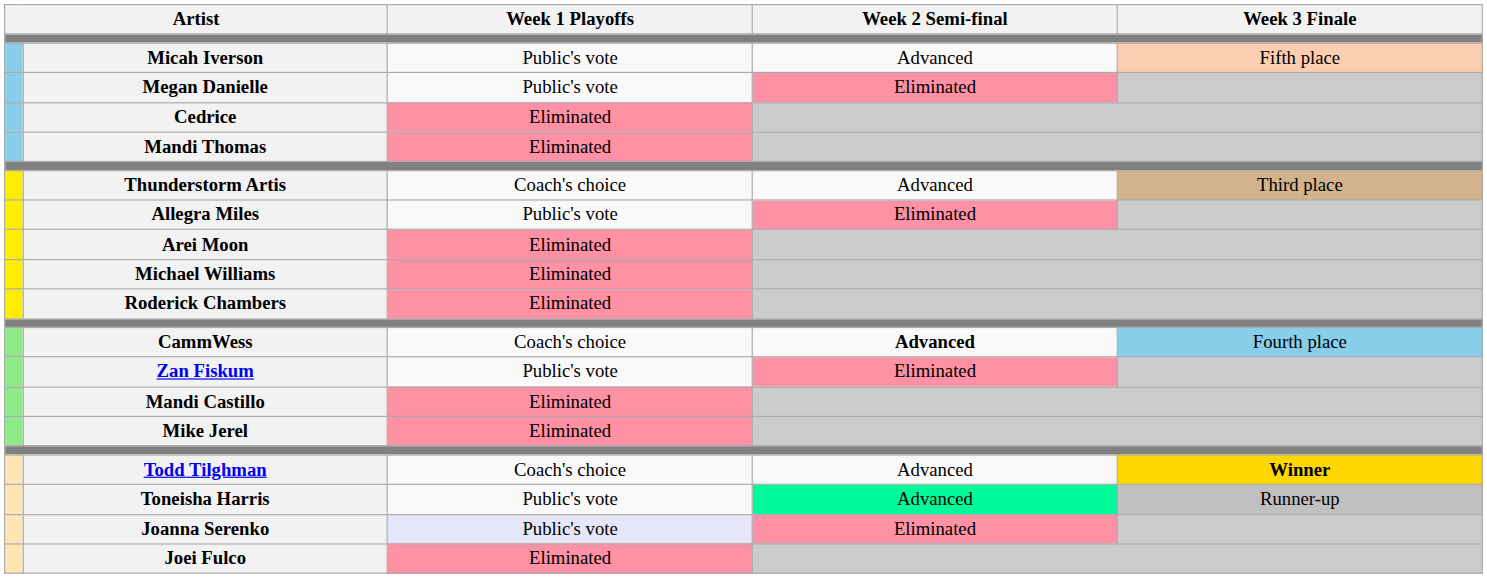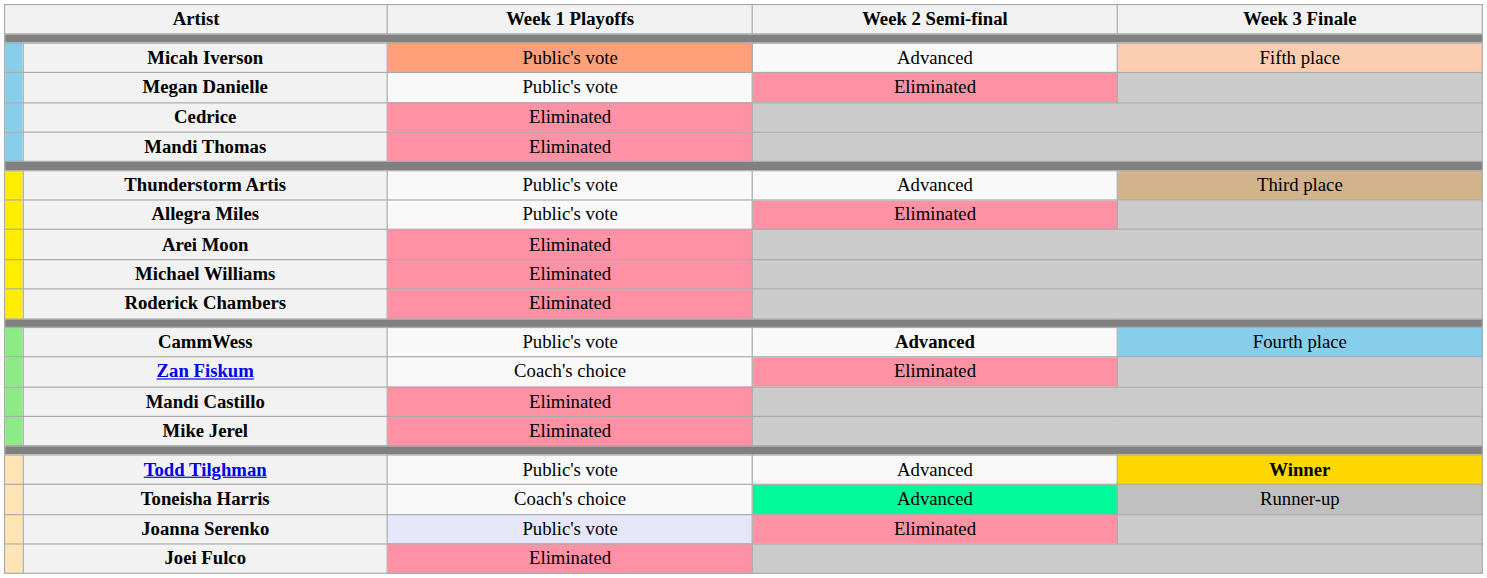Micah Iverson | Week 1 Playoffs: no background -> lightsalmon background
Thunderstorm Artis | Week 1 Playoffs: Coach's choice -> Public's vote
CammWess | Week 1 Playoffs: Coach's choice -> Public's vote
Zan Fiskum | Week 1 Playoffs: Public's vote -> Coach's choice
Todd Tilghman | Week 1 Playoffs: Coach's choice -> Public's vote
Toneisha Harris | Week 1 Playoffs: Public's vote -> Coach's choice
